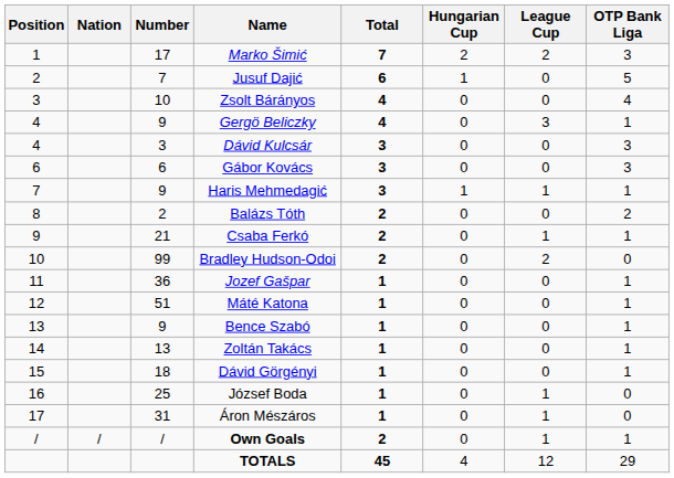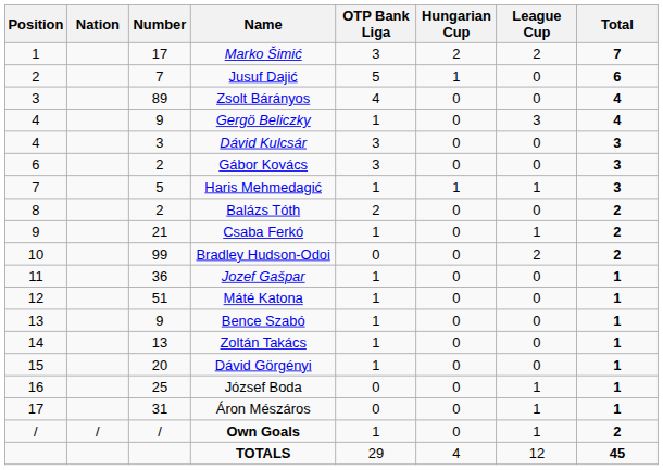columns swapped: OTP Bank Liga <-> Total
Zsolt Bárányos | Number: 10 -> 89
Gábor Kovács | Number: 6 -> 2
Haris Mehmedagić | Number: 9 -> 5
Dávid Görgényi | Number: 18 -> 20
